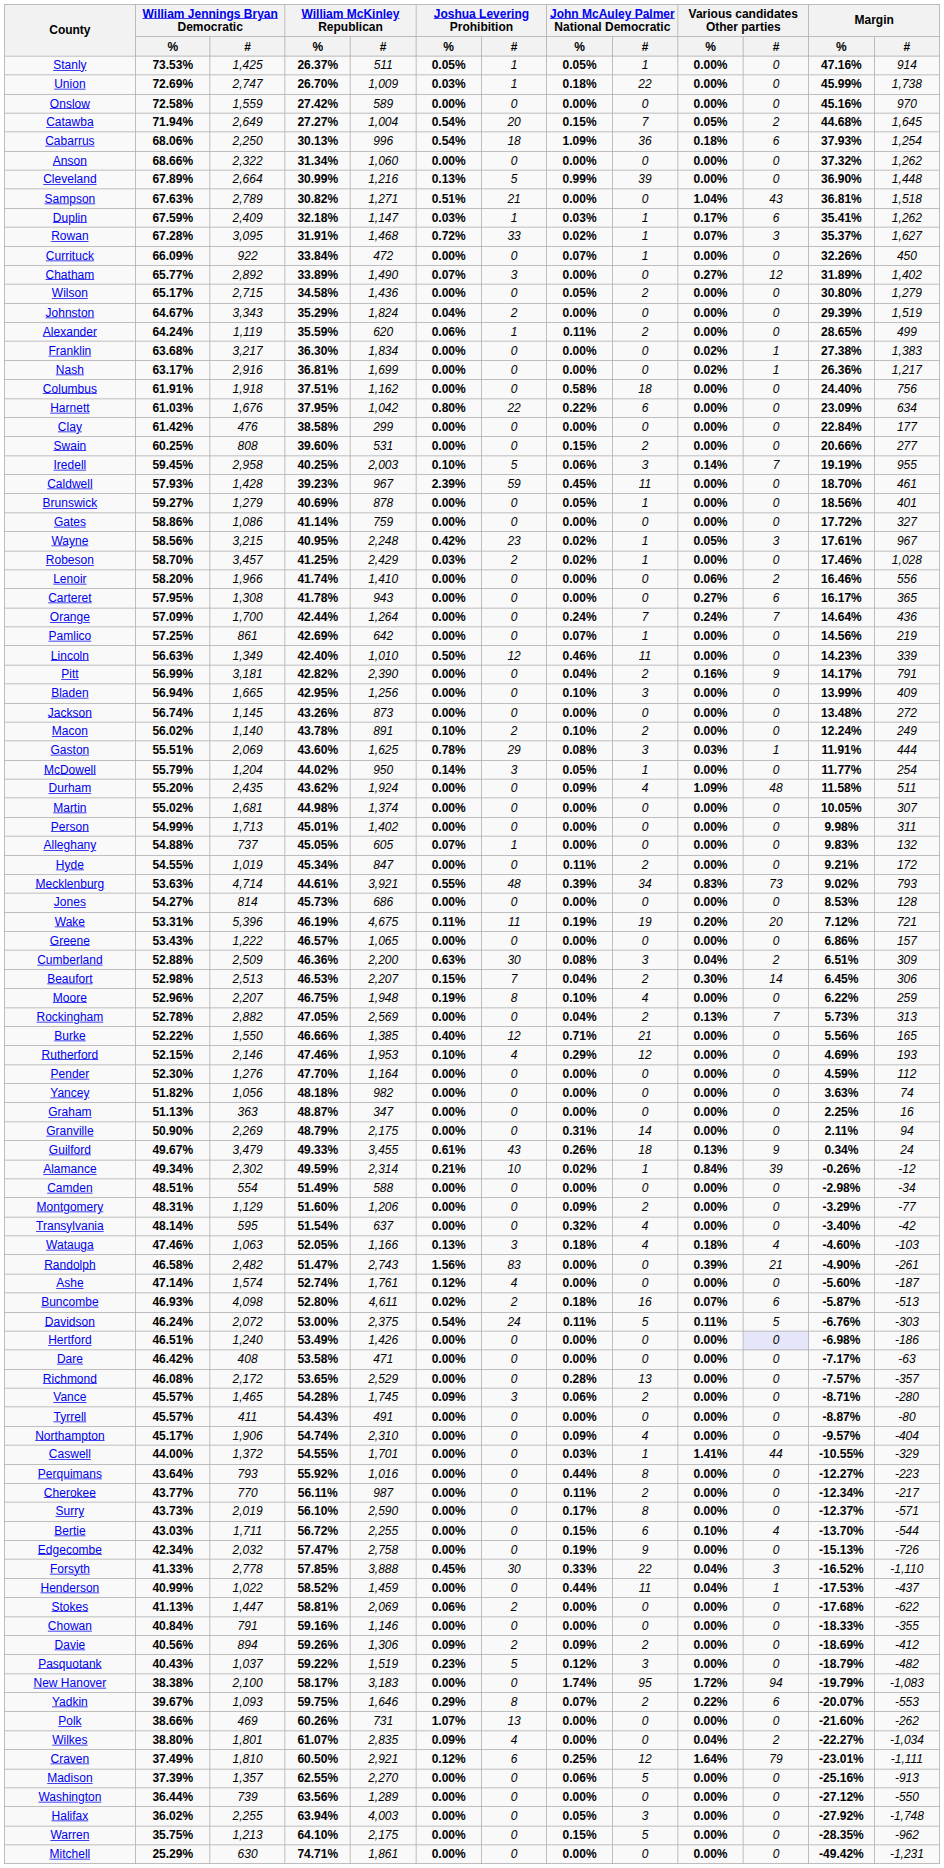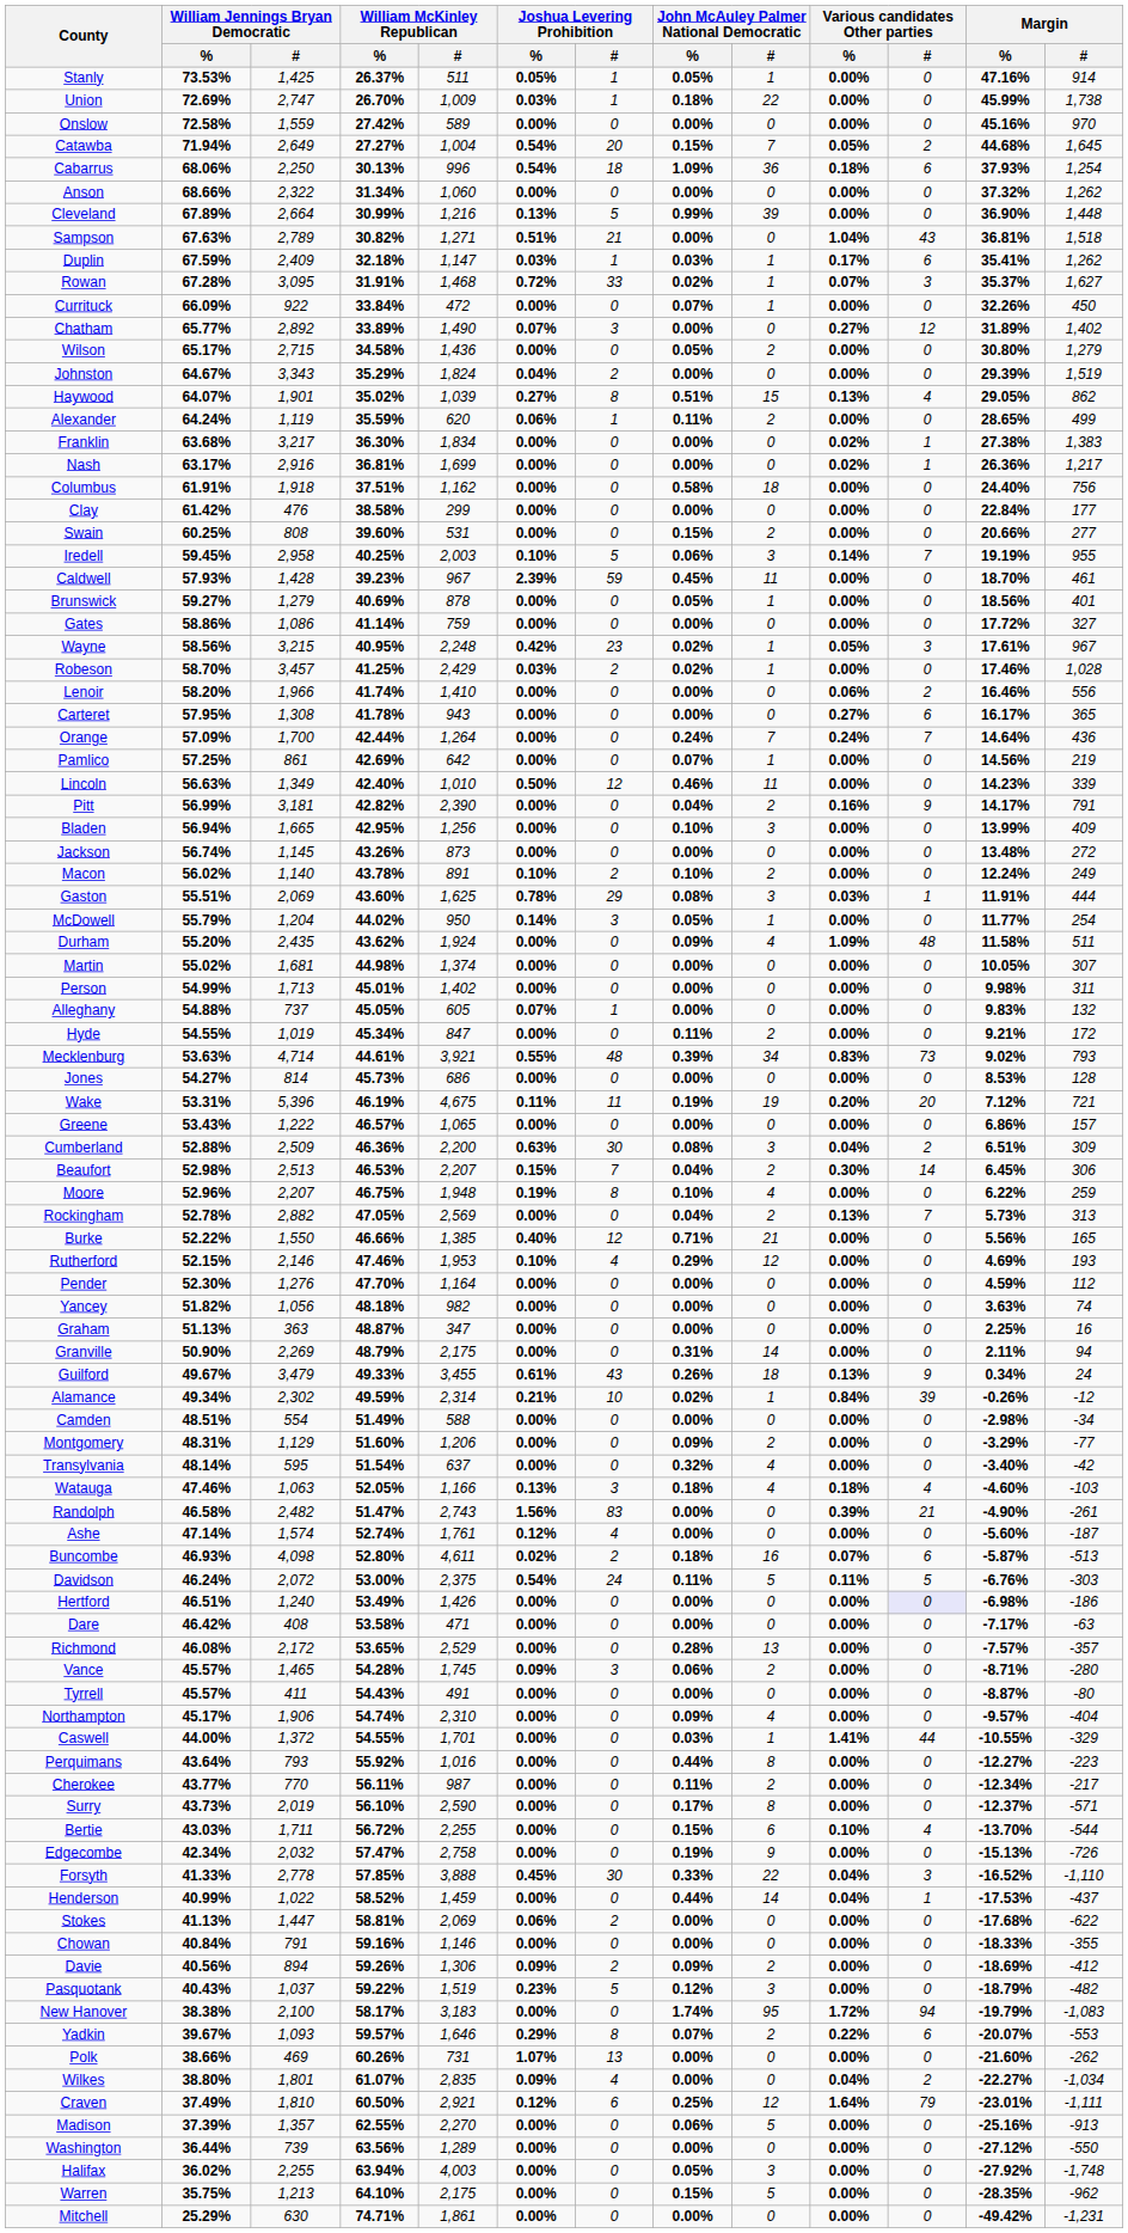+ row: Haywood | 64.07% | 1,901 | 35.02% | 1,039 | 0.27% | 8 | 0.51% | 15 | 0.13% | 4 | 29.05% | 862
- row: Harnett | 61.03% | 1,676 | 37.95% | 1,042 | 0.80% | 22 | 0.22% | 6 | 0.00% | 0 | 23.09% | 634
Henderson | John McAuley Palmer National Democratic / #: 11 -> 14
Yadkin | William McKinley Republican / %: 59.75% -> 59.57%
